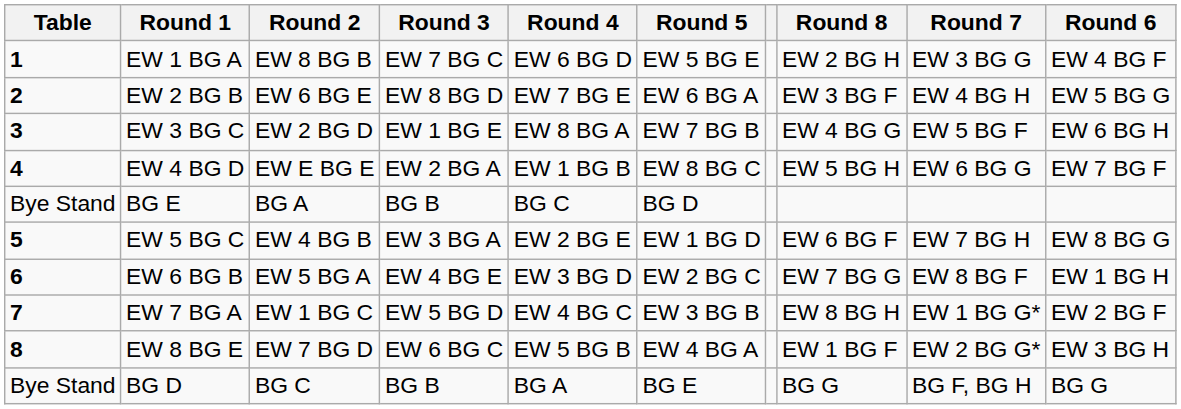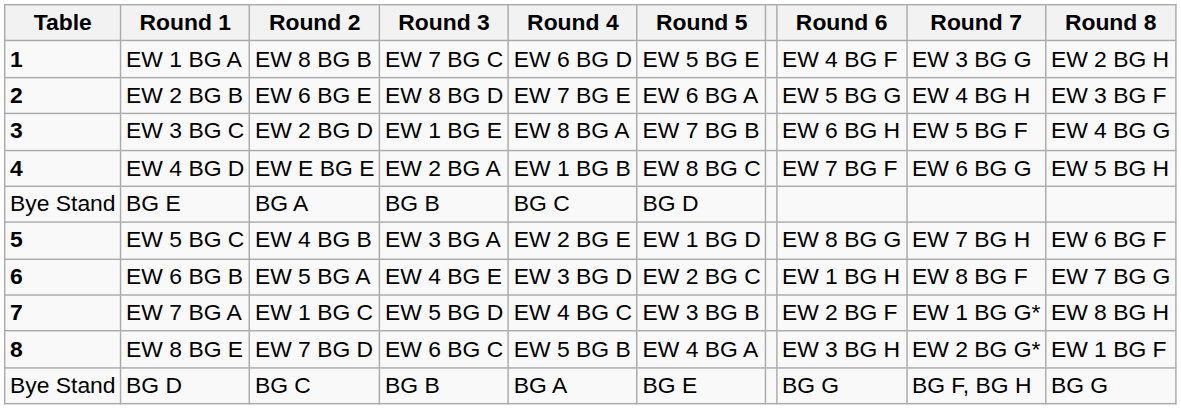columns swapped: Round 6 <-> Round 8
